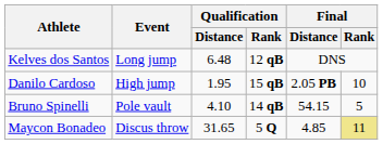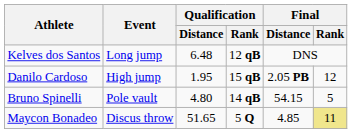Danilo Cardoso | Final / Rank: 10 -> 12
Bruno Spinelli | Qualification / Distance: 4.10 -> 4.80
Maycon Bonadeo | Qualification / Distance: 31.65 -> 51.65
